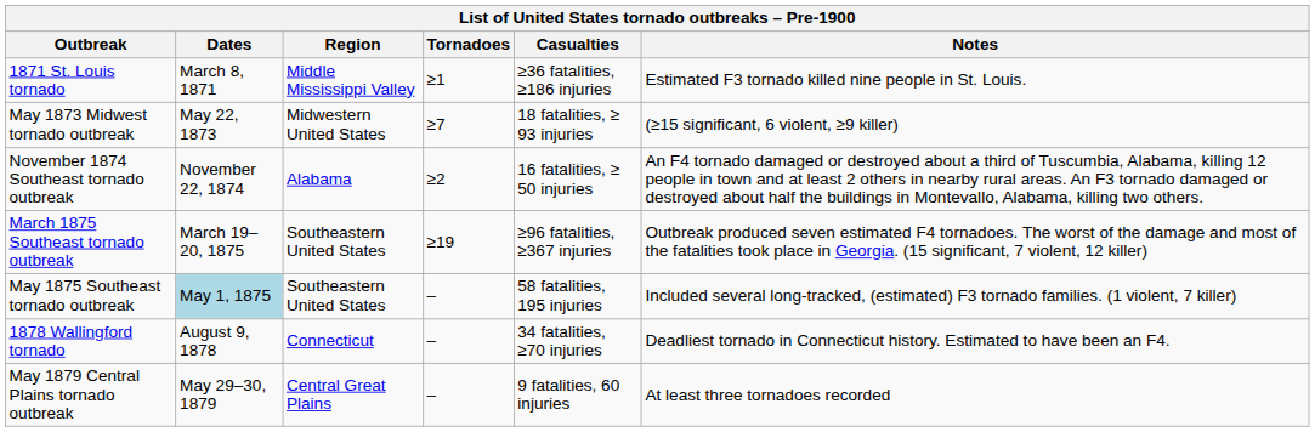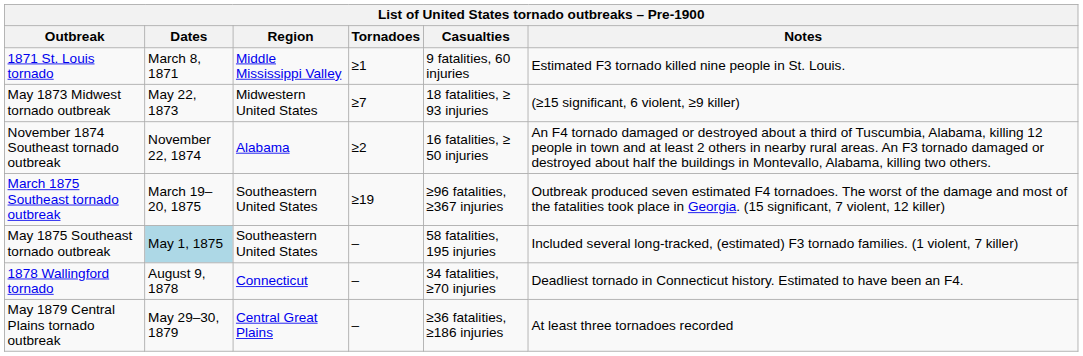1871 St. Louis tornado | Casualties: ≥36 fatalities, ≥186 injuries -> 9 fatalities, 60 injuries
May 1879 Central Plains tornado outbreak | Casualties: 9 fatalities, 60 injuries -> ≥36 fatalities, ≥186 injuries
